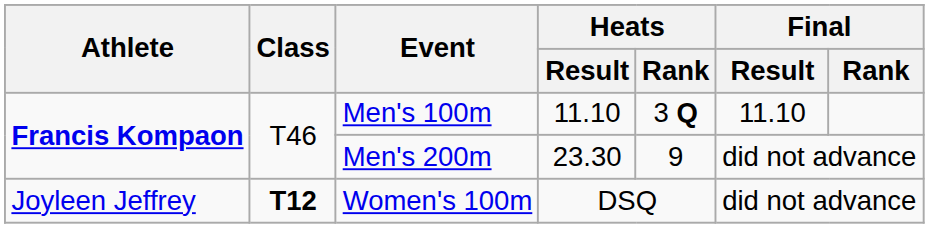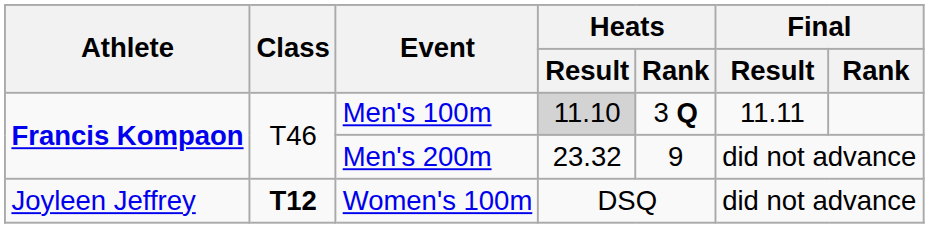Men's 100m | Heats / Result: no background -> lightgrey background
Men's 100m | Final / Result: 11.10 -> 11.11
Men's 200m | Heats / Result: 23.30 -> 23.32
